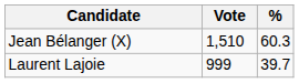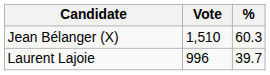Laurent Lajoie | Vote: 999 -> 996
